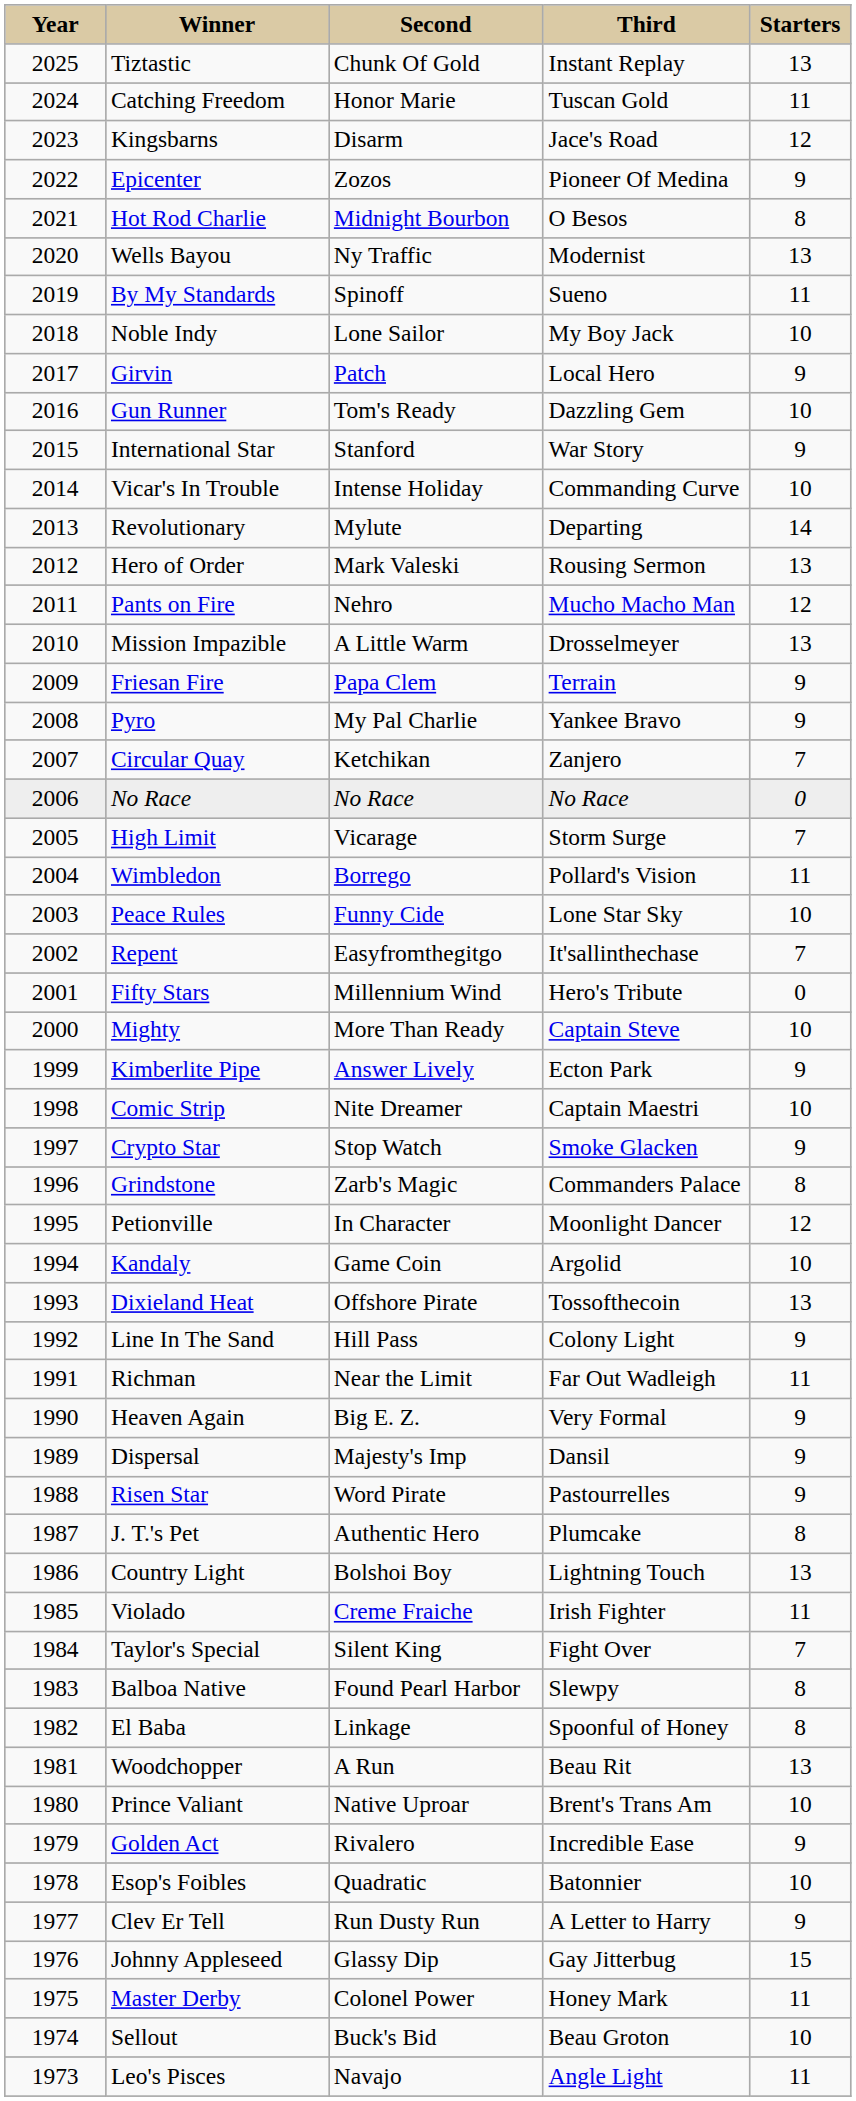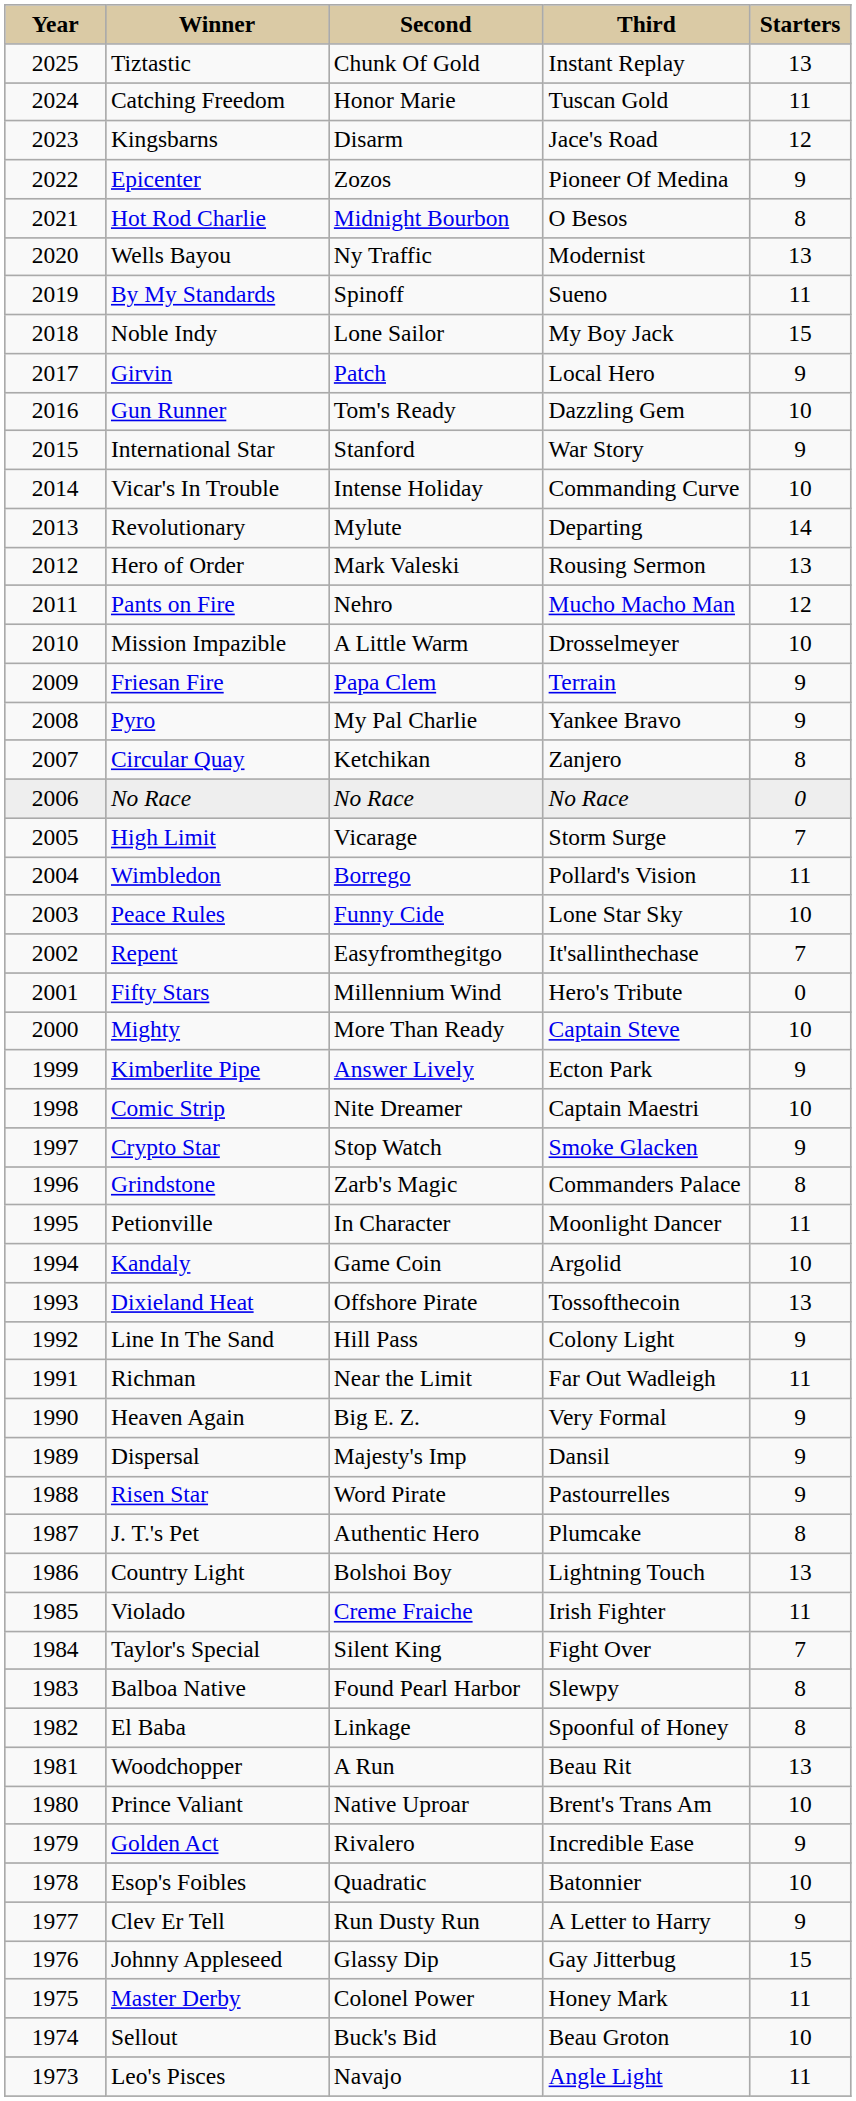Noble Indy | column 5: 10 -> 15
Mission Impazible | column 5: 13 -> 10
Circular Quay | column 5: 7 -> 8
Petionville | column 5: 12 -> 11
